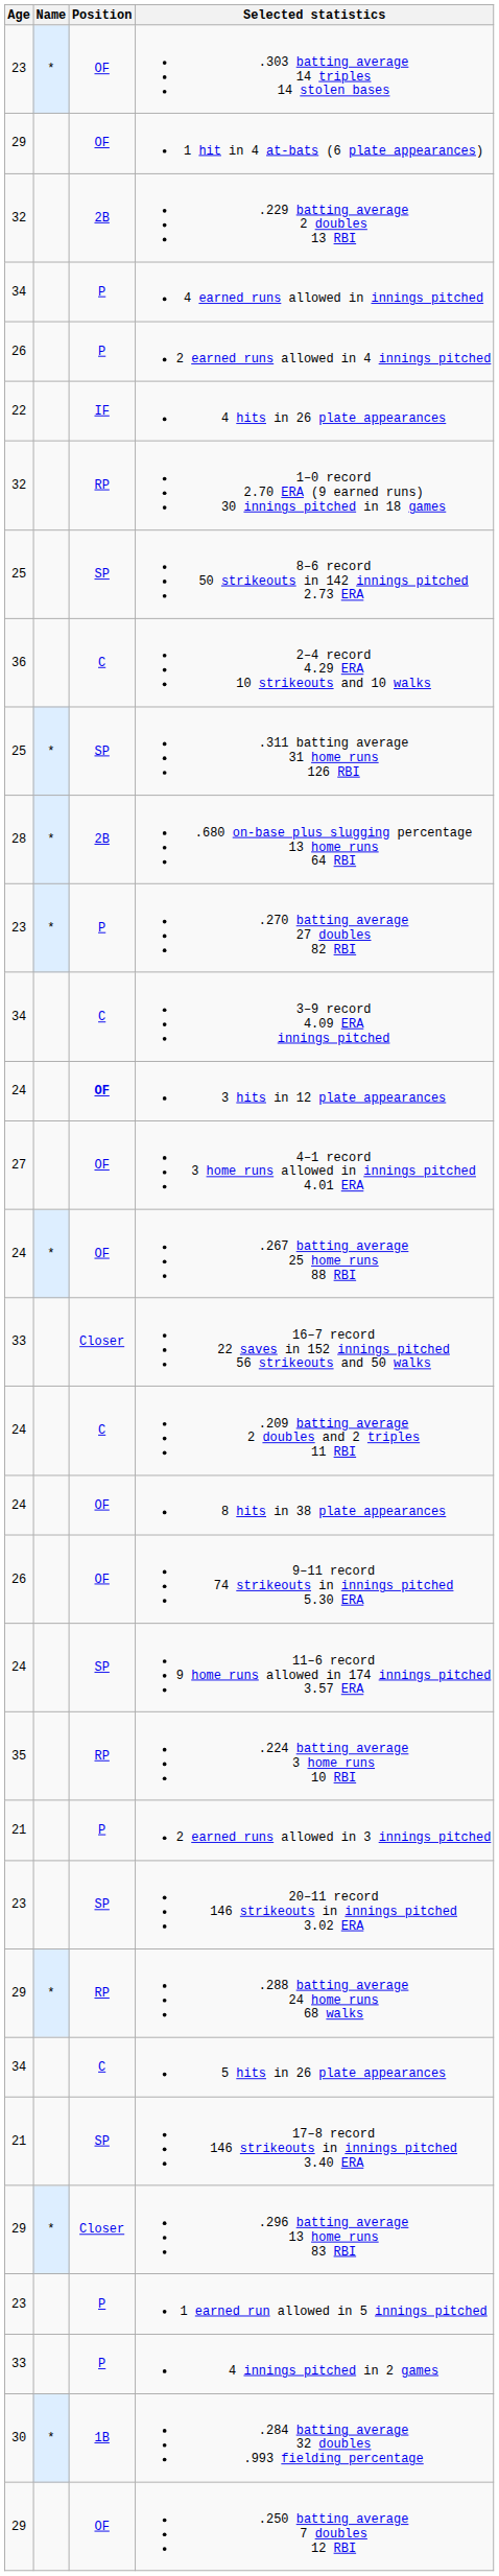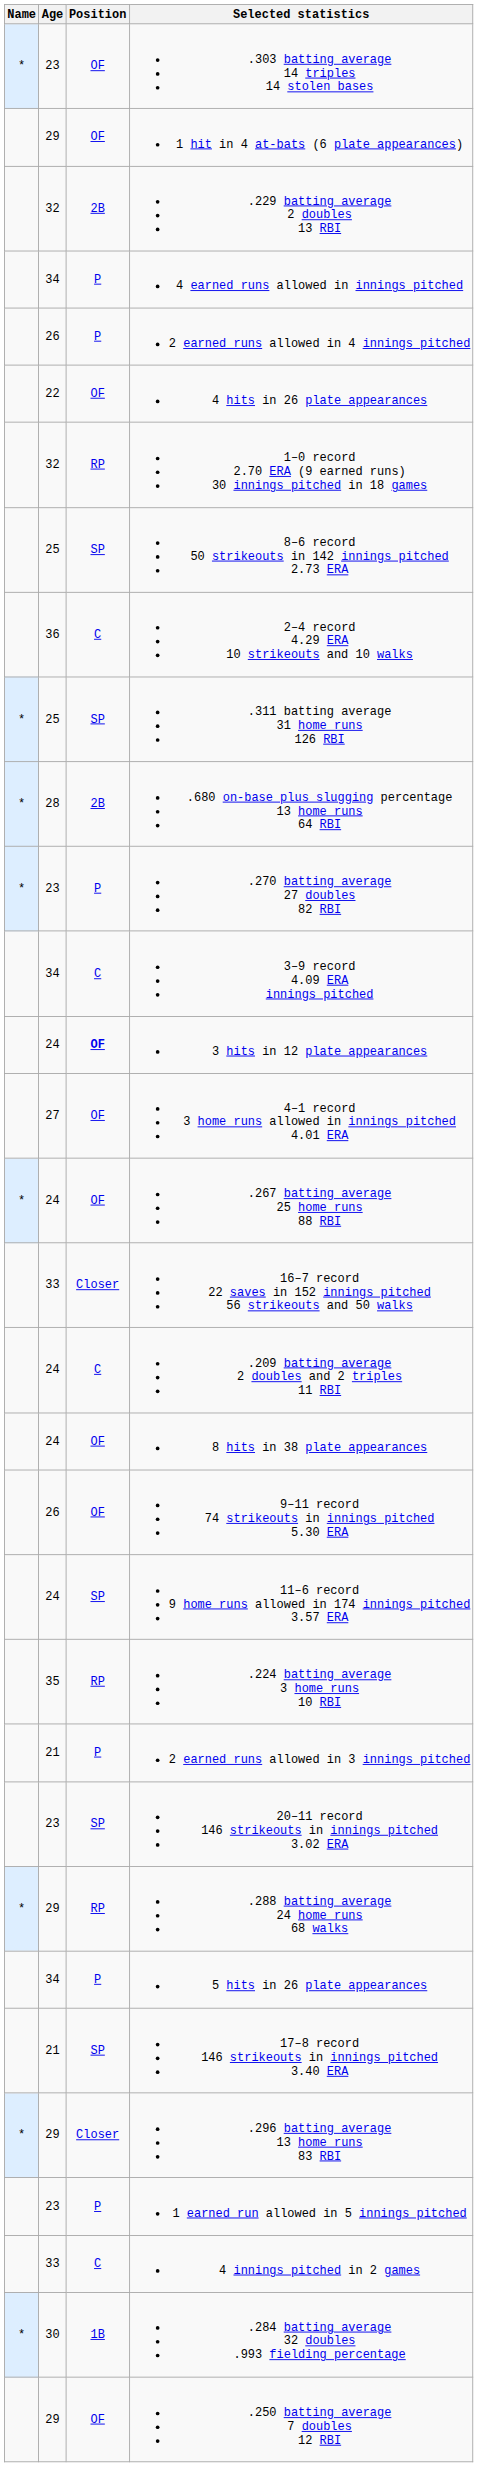columns swapped: Name <-> Age
4 hits in 26 plate appearances | Position: IF -> OF
5 hits in 26 plate appearances | Position: C -> P
4 innings pitched in 2 games | Position: P -> C
